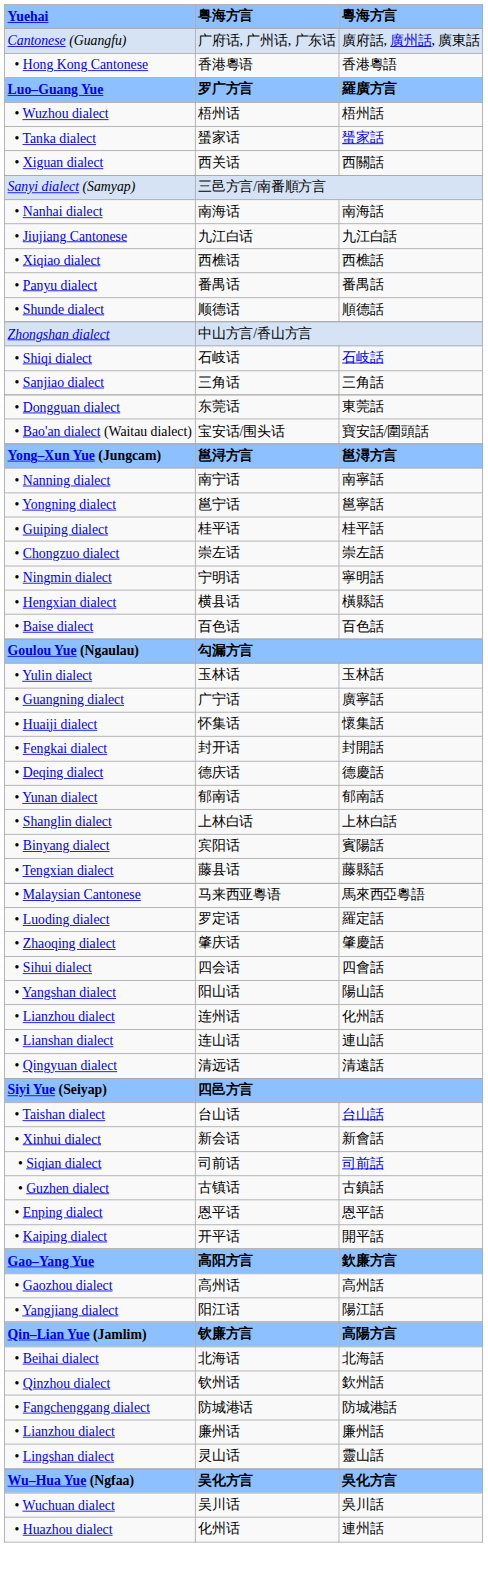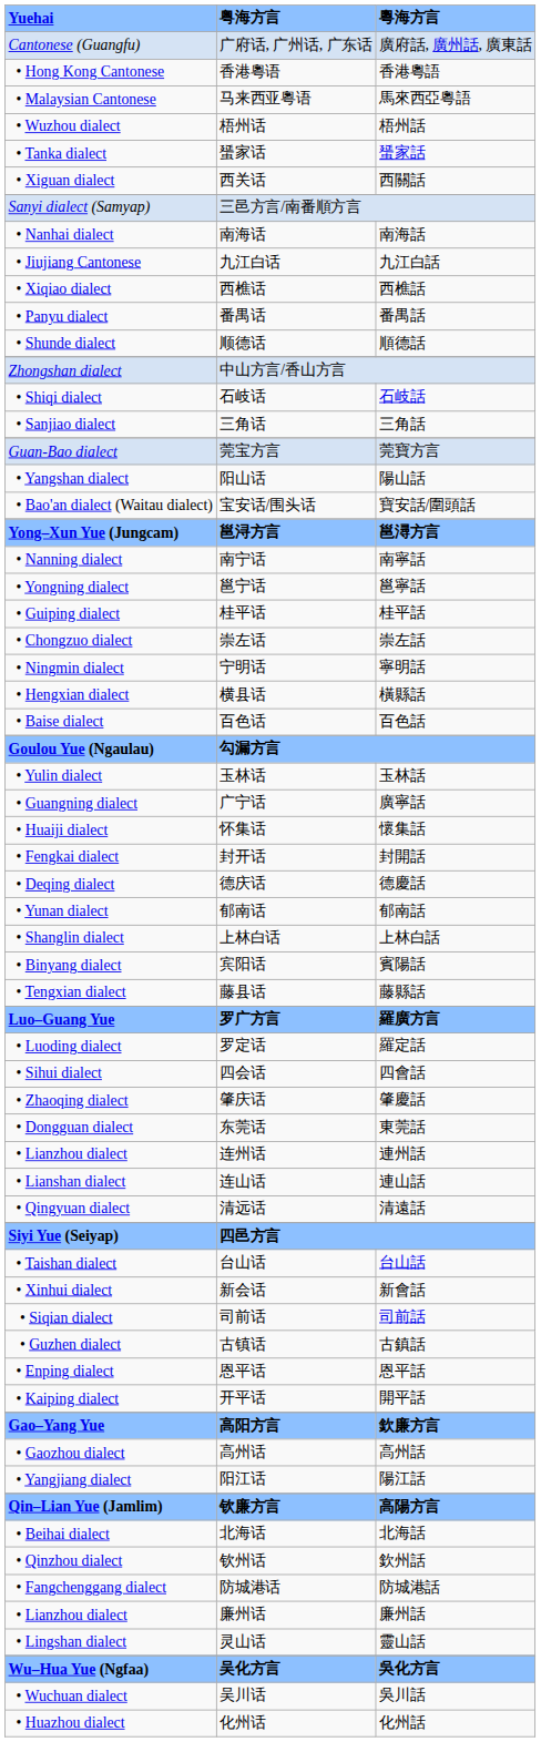rows swapped: 马来西亚粵语 <-> 罗广方言
+ row: Guan-Bao dialect | 莞宝方言 | 莞寶方言
rows swapped: 东莞话 <-> 阳山话
rows swapped: 肇庆话 <-> 四会话
连州话 | 粵海方言: 化州話 -> 連州話
化州话 | 粵海方言: 連州話 -> 化州話
